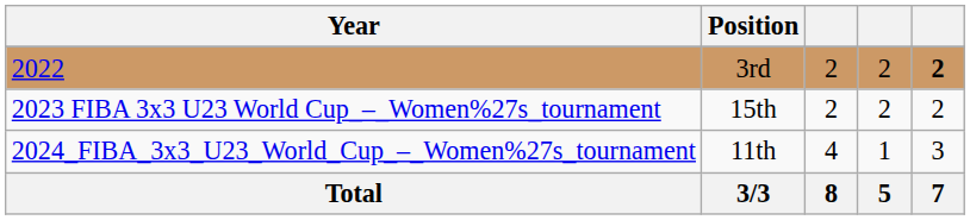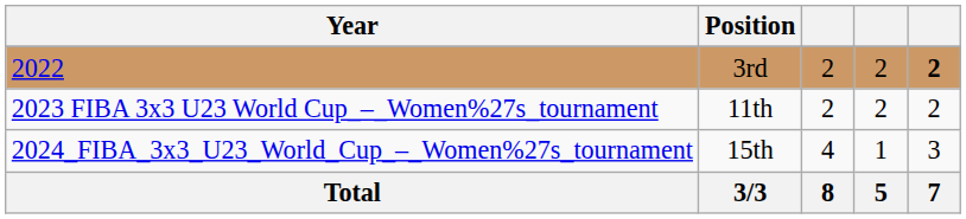2023 FIBA 3x3 U23 World Cup_–_Women%27s_tournament | Position: 15th -> 11th
2024_FIBA_3x3_U23_World_Cup_–_Women%27s_tournament | Position: 11th -> 15th
